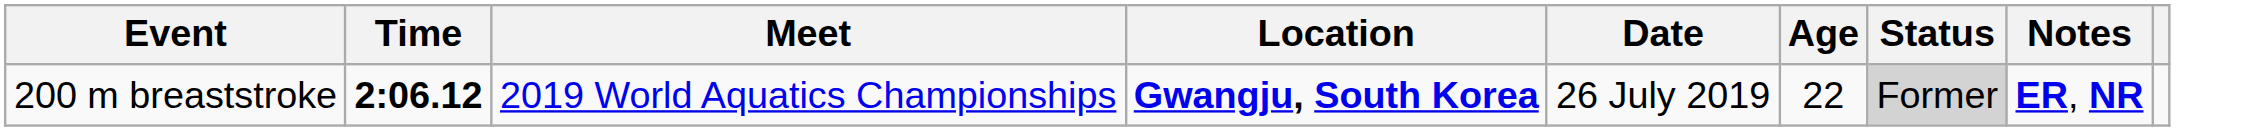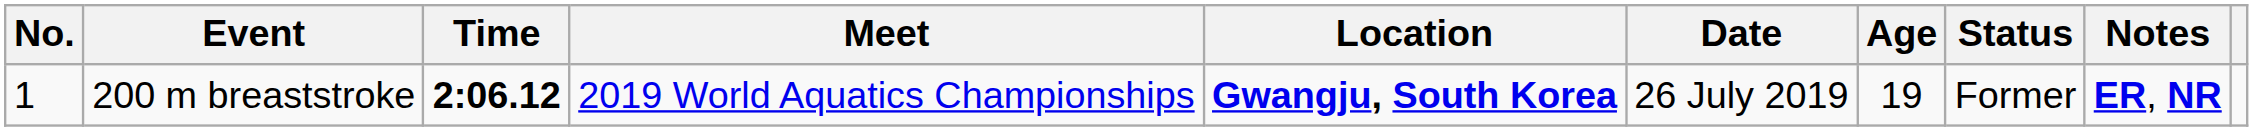+ column: No. | 1
200 m breaststroke | Age: 22 -> 19
200 m breaststroke | Status: lightgrey background -> no background
